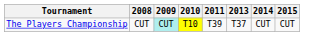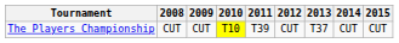+ column: 2012 | CUT
The Players Championship | 2009: paleturquoise background -> no background
